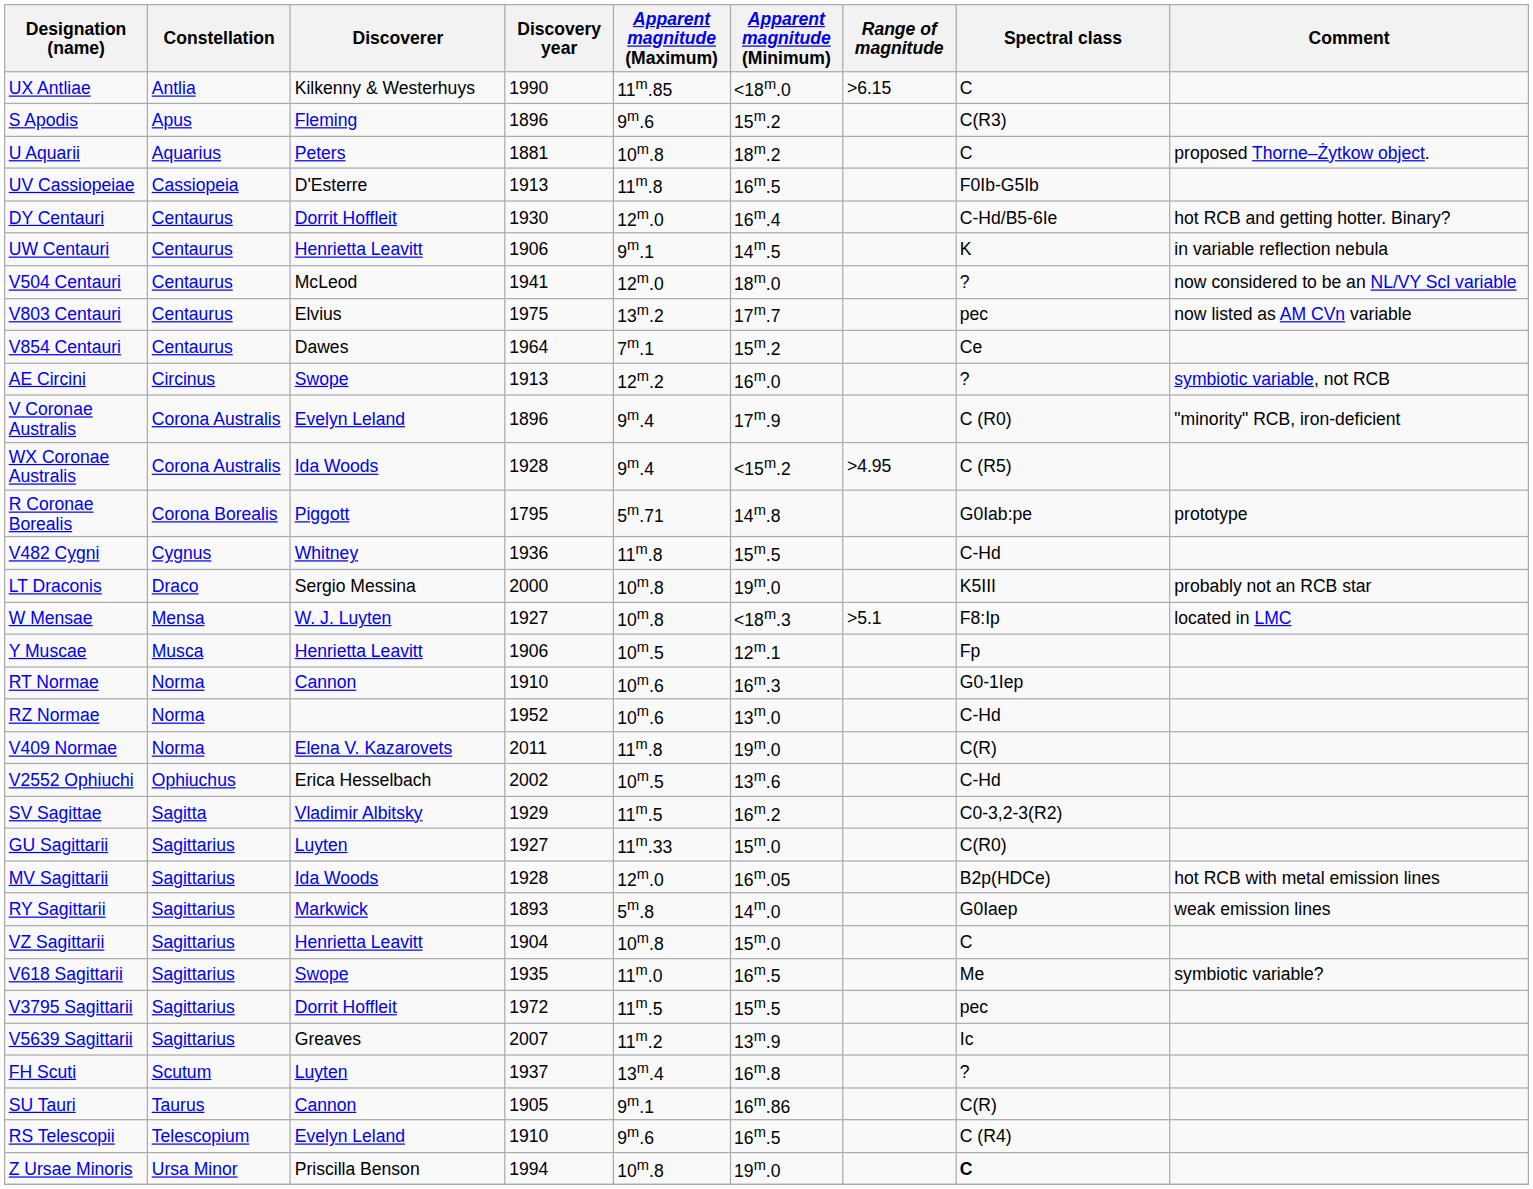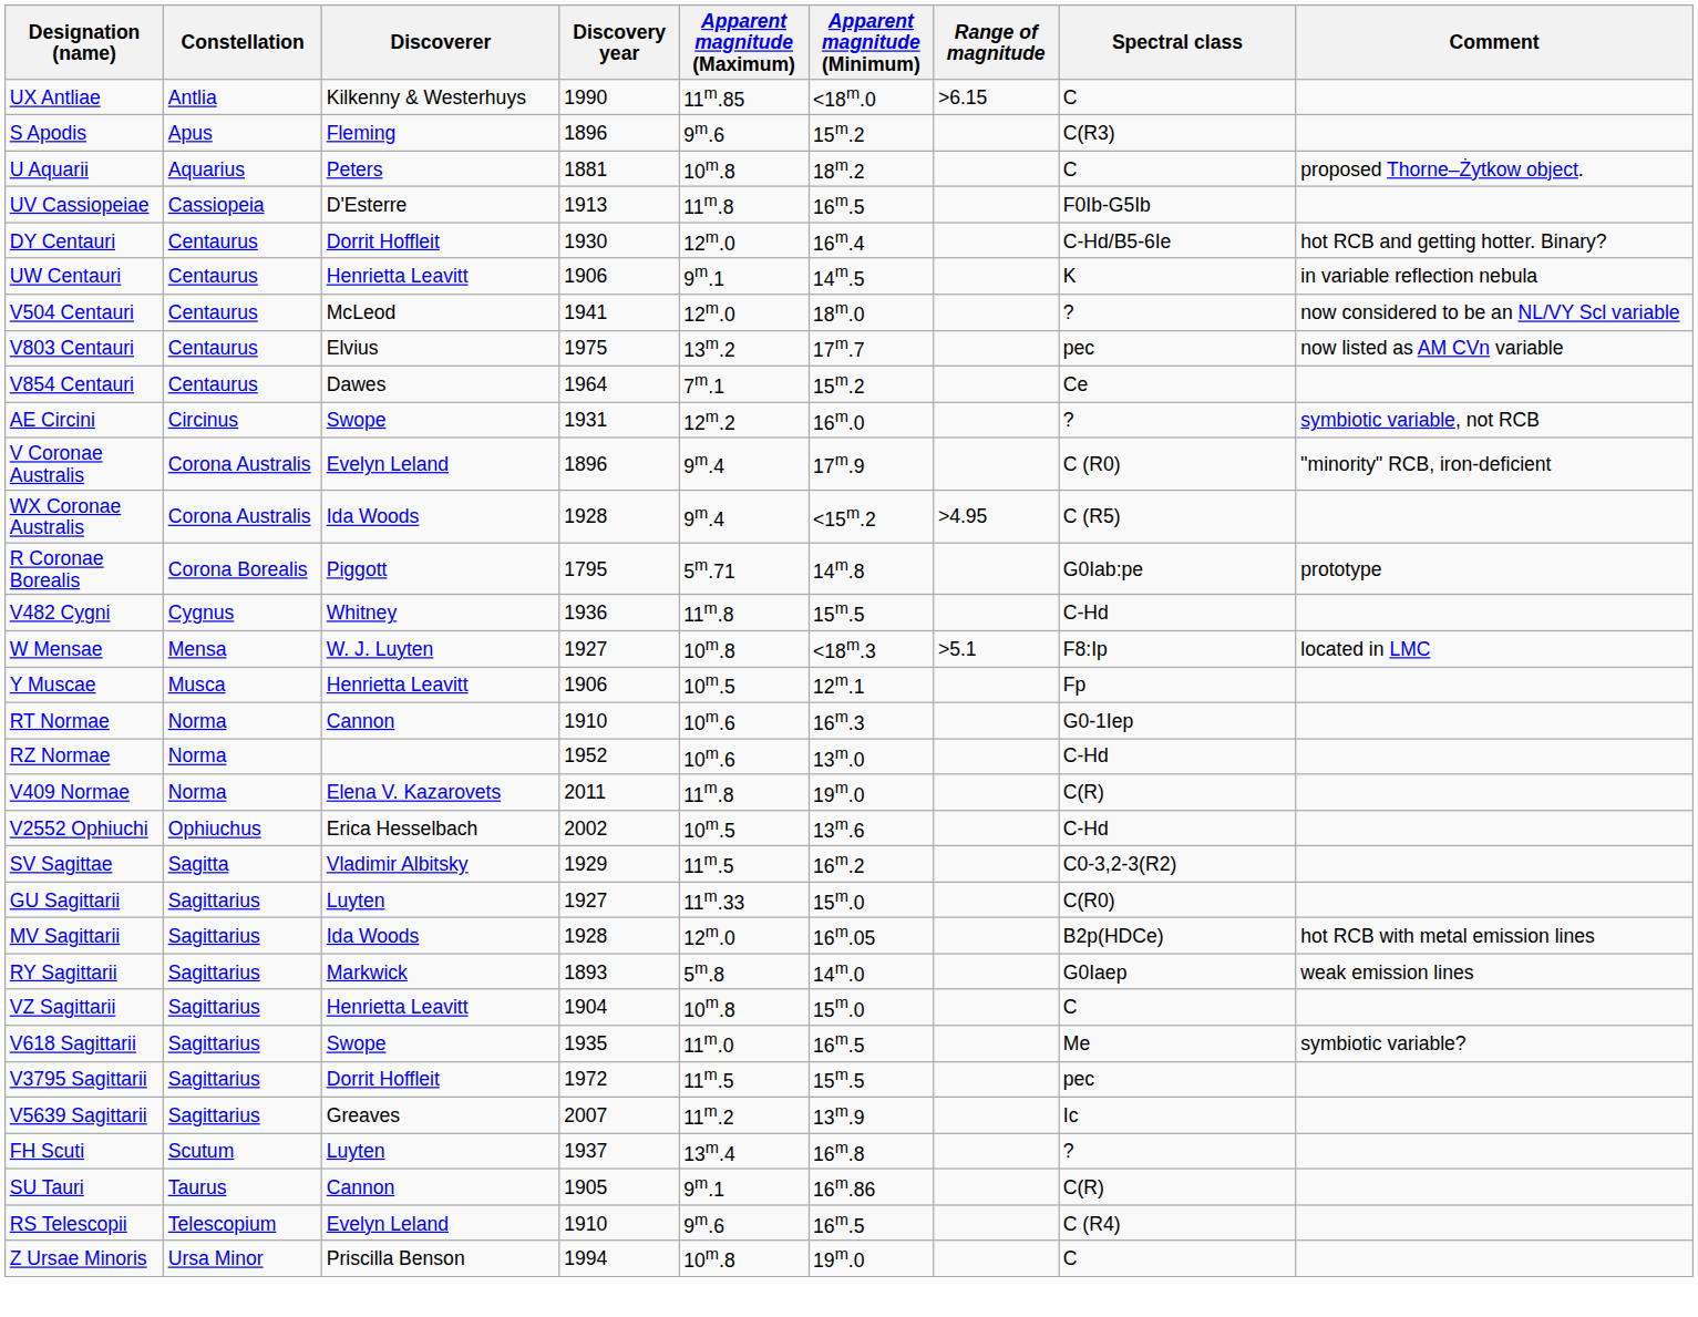AE Circini | Discovery year: 1913 -> 1931
- row: LT Draconis | Draco | Sergio Messina | 2000 | 10m.8 | 19m.0 | K5III | probably not an RCB star
Z Ursae Minoris | Spectral class: bold -> normal
